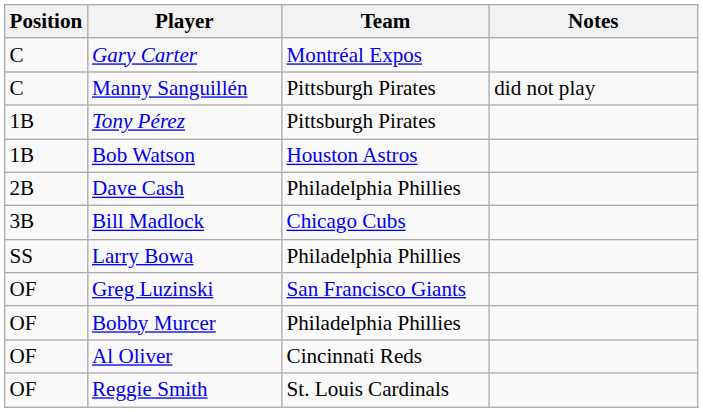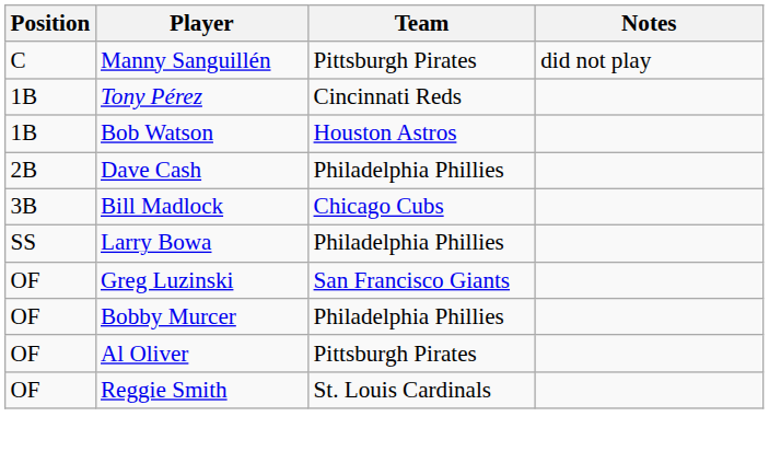- row: C | Gary Carter | Montréal Expos
Tony Pérez | Team: Pittsburgh Pirates -> Cincinnati Reds
Al Oliver | Team: Cincinnati Reds -> Pittsburgh Pirates
